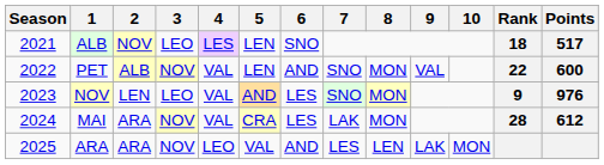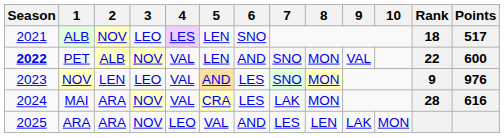PET | Season: normal -> bold
MAI | Points: 612 -> 616
